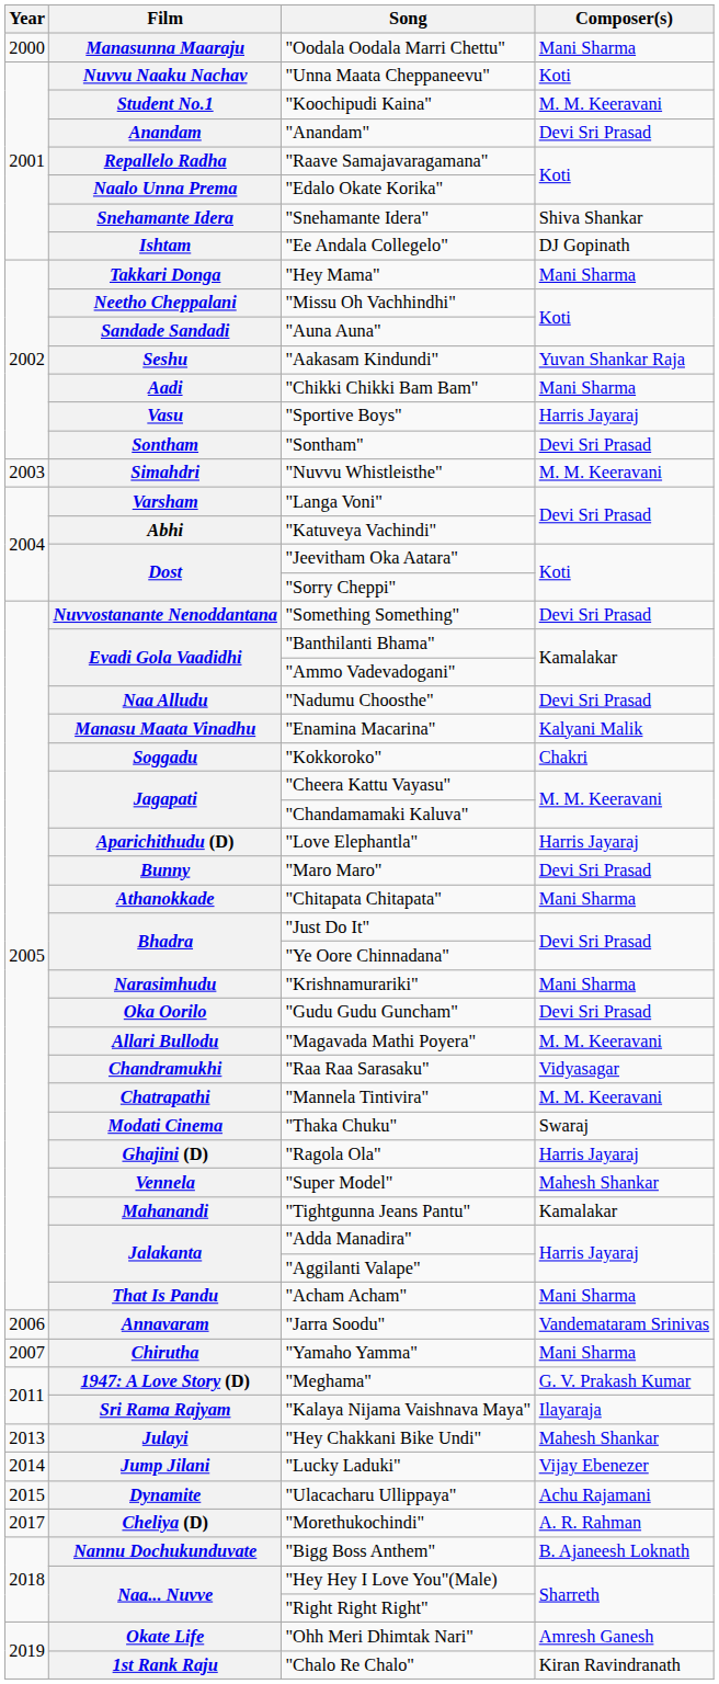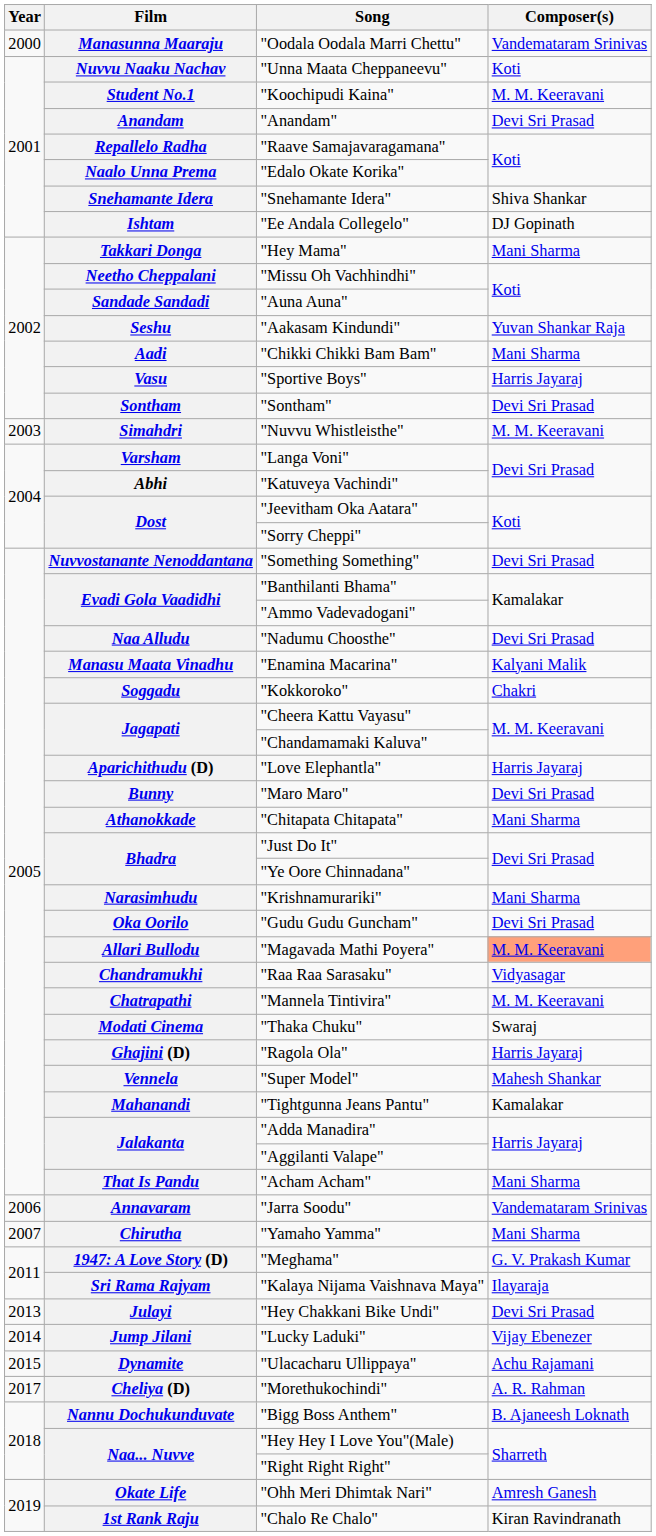"Oodala Oodala Marri Chettu" | Composer(s): Mani Sharma -> Vandemataram Srinivas
"Magavada Mathi Poyera" | Composer(s): no background -> lightsalmon background
"Hey Chakkani Bike Undi" | Composer(s): Mahesh Shankar -> Devi Sri Prasad
